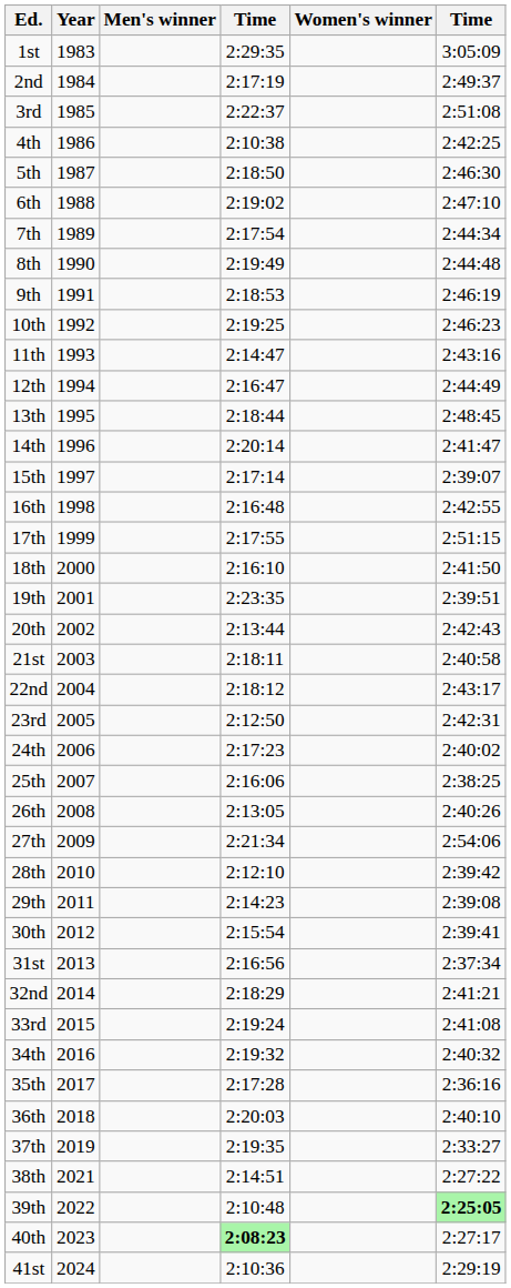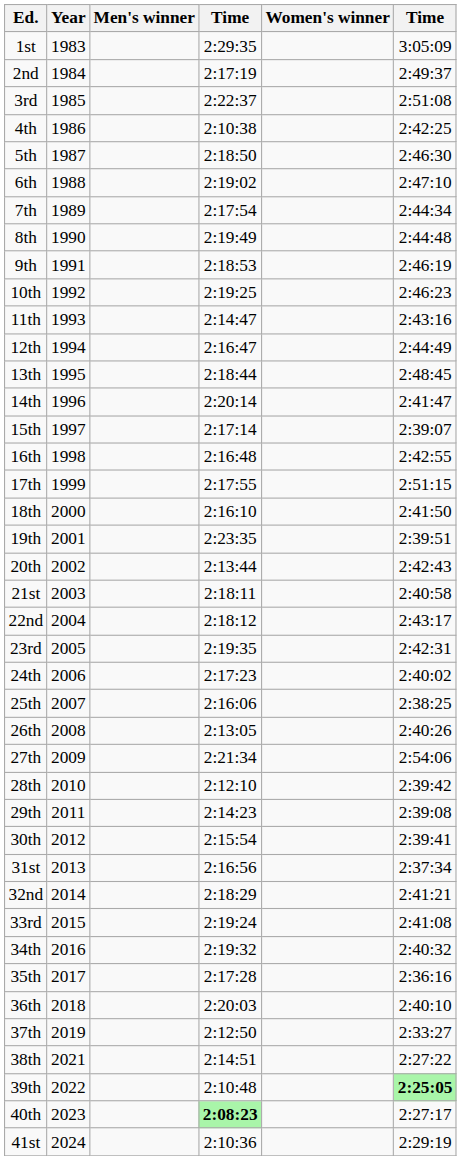23rd | column 4: 2:12:50 -> 2:19:35
37th | column 4: 2:19:35 -> 2:12:50
